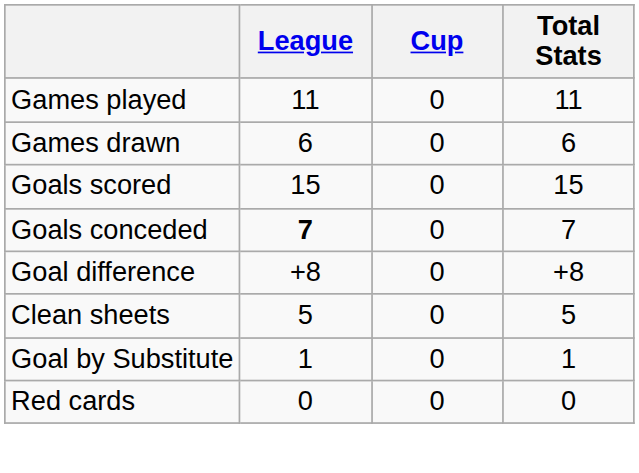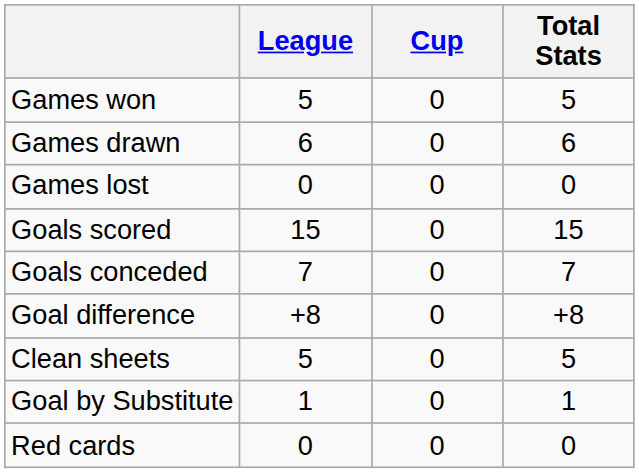- row: Games played | 11 | 0 | 11
+ row: Games won | 5 | 0 | 5
+ row: Games lost | 0 | 0 | 0
Goals conceded | League: bold -> normal
